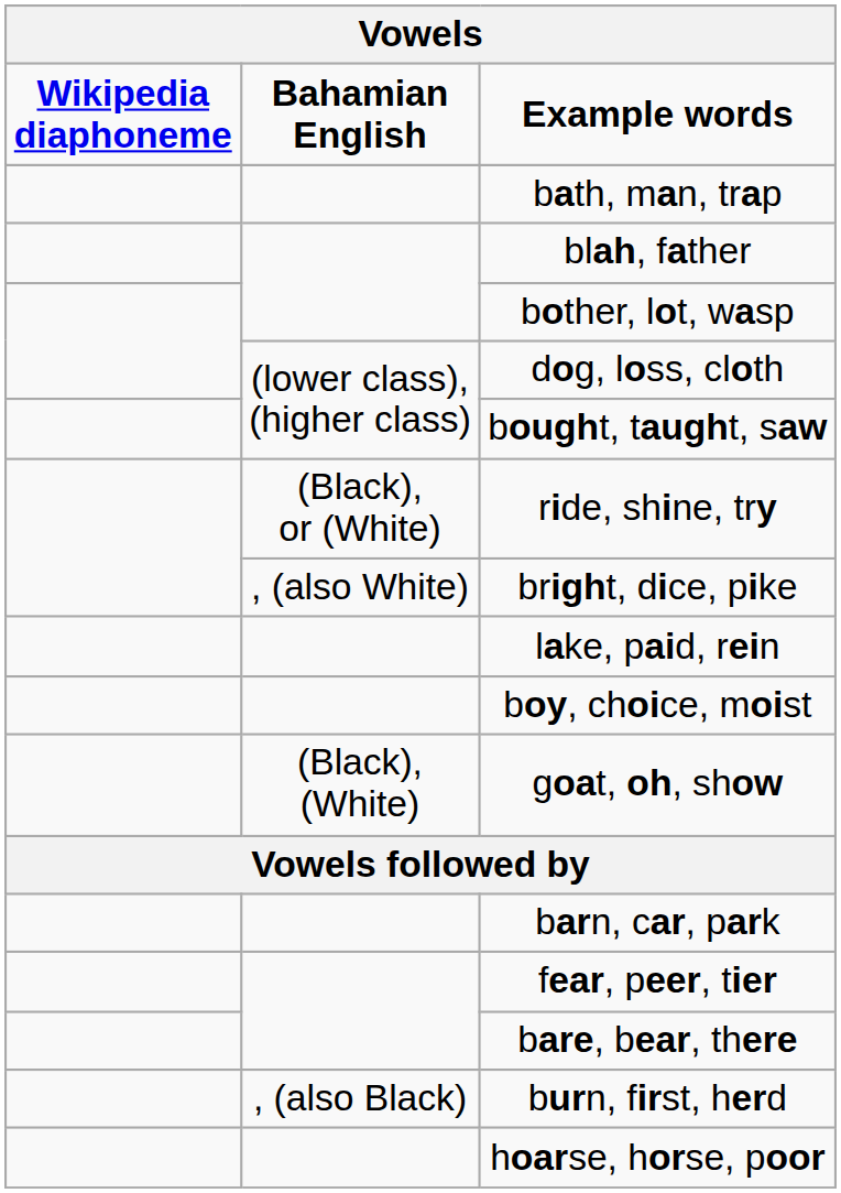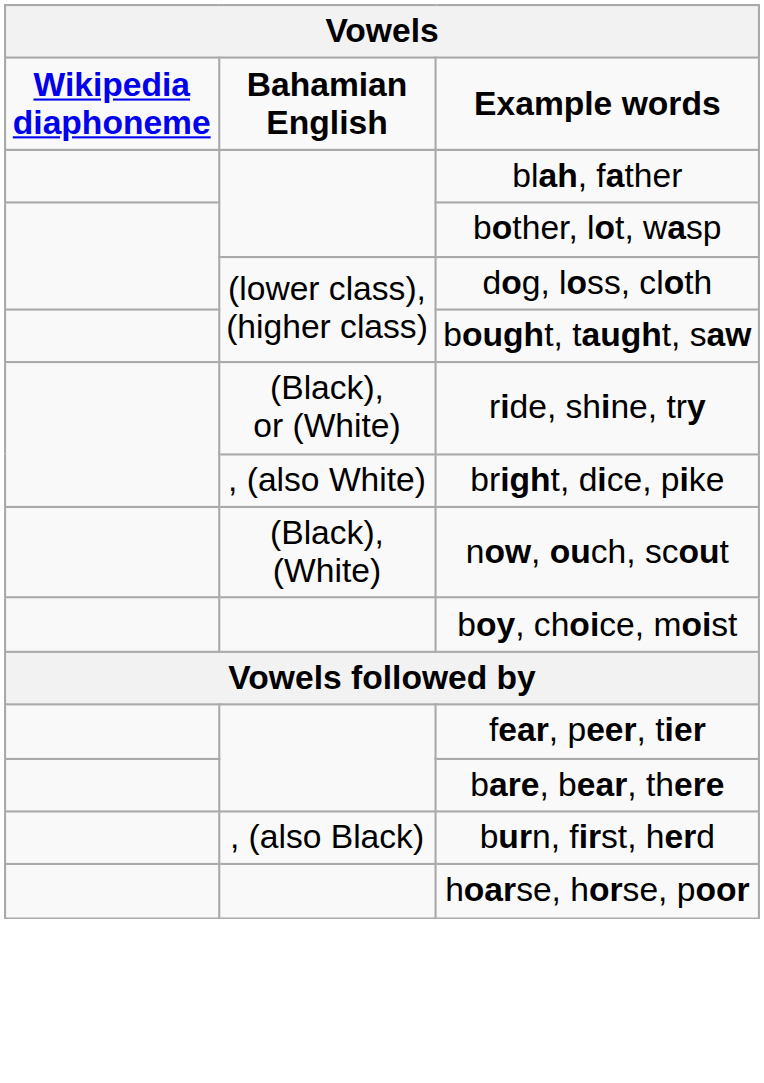- row: bath, man, trap
+ row: (Black), (White) | now, ouch, scout
- row: lake, paid, rein
- row: (Black), (White) | goat, oh, show
- row: barn, car, park
